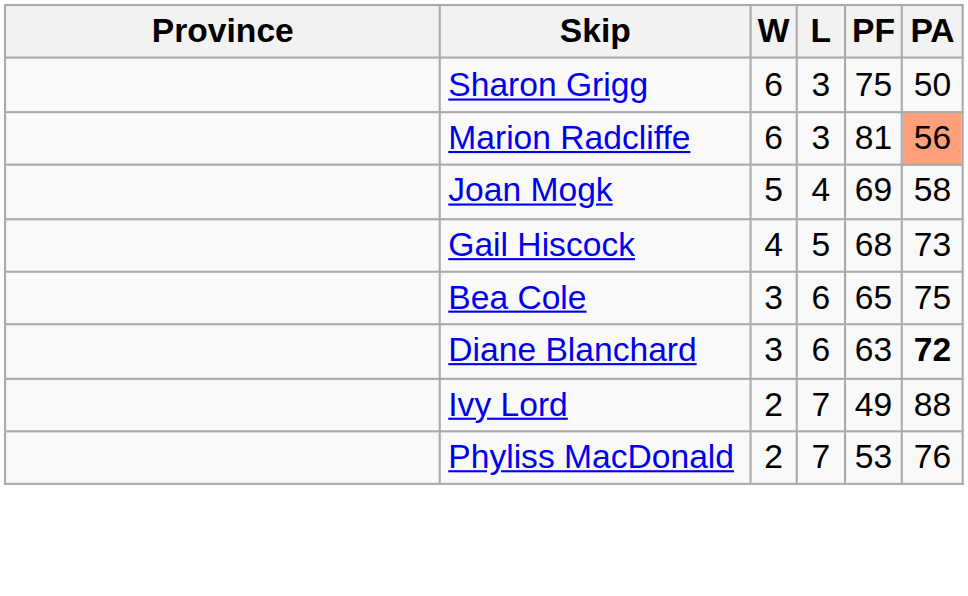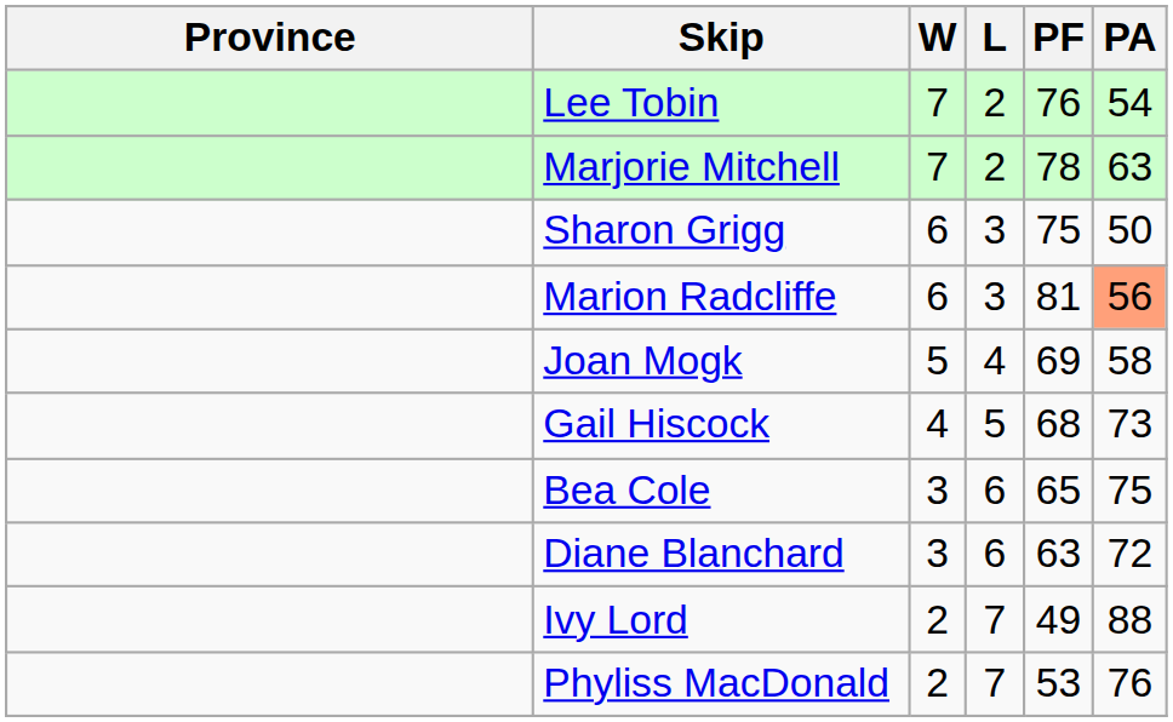+ row: Lee Tobin | 7 | 2 | 76 | 54
+ row: Marjorie Mitchell | 7 | 2 | 78 | 63
Diane Blanchard | PA: bold -> normal
